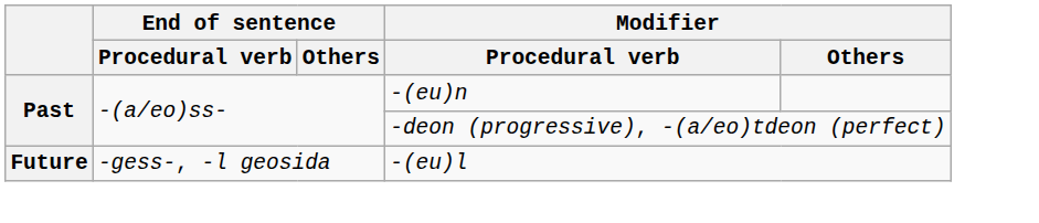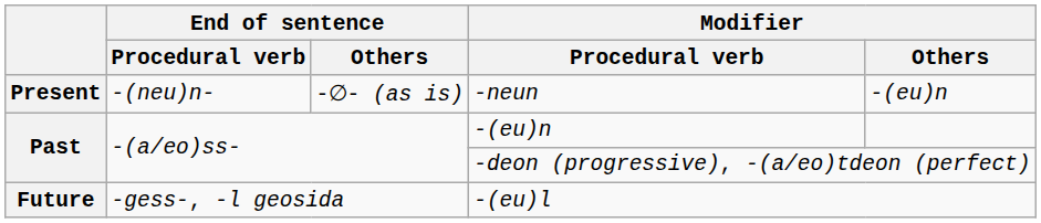+ row: Present | -(neu)n- | -∅- (as is) | -neun | -(eu)n
